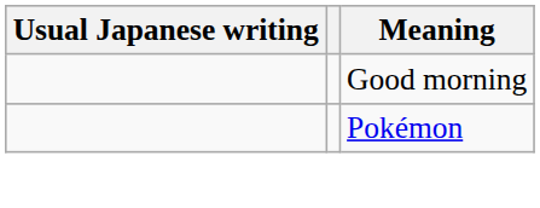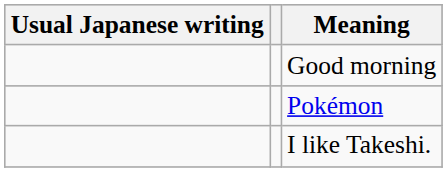+ row: I like Takeshi.
